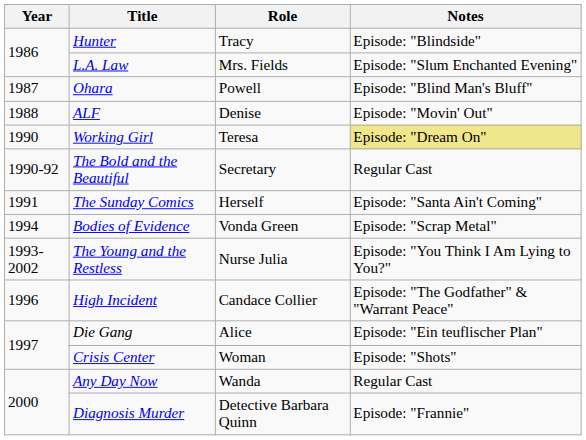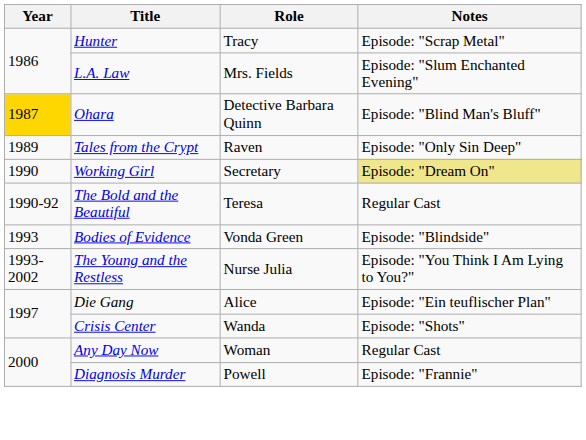Hunter | Notes: Episode: "Blindside" -> Episode: "Scrap Metal"
Ohara | Year: no background -> gold background
Ohara | Role: Powell -> Detective Barbara Quinn
- row: 1988 | ALF | Denise | Episode: "Movin' Out"
+ row: 1989 | Tales from the Crypt | Raven | Episode: "Only Sin Deep"
Working Girl | Role: Teresa -> Secretary
The Bold and the Beautiful | Role: Secretary -> Teresa
- row: 1991 | The Sunday Comics | Herself | Episode: "Santa Ain't Coming"
Bodies of Evidence | Year: 1994 -> 1993
Bodies of Evidence | Notes: Episode: "Scrap Metal" -> Episode: "Blindside"
- row: 1996 | High Incident | Candace Collier | Episode: "The Godfather" & "Warrant Peace"
Crisis Center | Role: Woman -> Wanda
Any Day Now | Role: Wanda -> Woman
Diagnosis Murder | Role: Detective Barbara Quinn -> Powell
